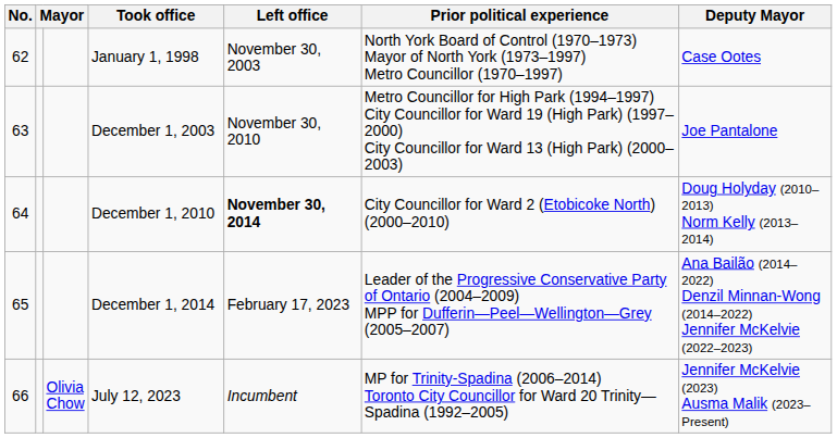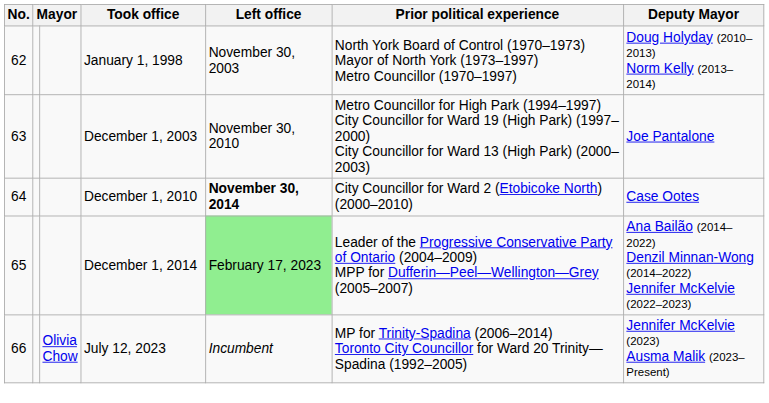January 1, 1998 | Deputy Mayor: Case Ootes -> Doug Holyday (2010–2013) Norm Kelly (2013–2014)
December 1, 2010 | Deputy Mayor: Doug Holyday (2010–2013) Norm Kelly (2013–2014) -> Case Ootes
December 1, 2014 | Left office: no background -> lightgreen background
